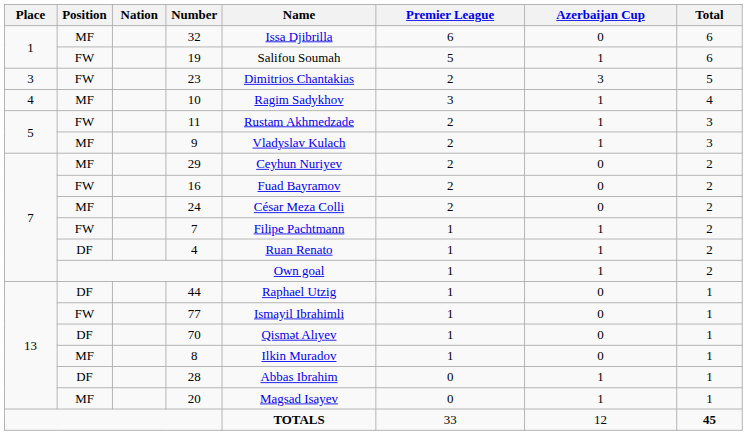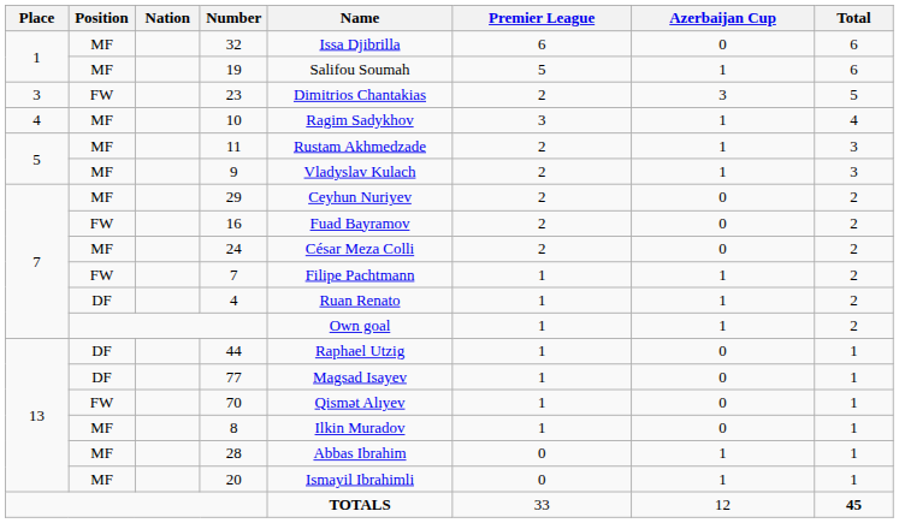19 | Position: FW -> MF
11 | Position: FW -> MF
77 | Position: FW -> DF
77 | Name: Ismayil Ibrahimli -> Magsad Isayev
70 | Position: DF -> FW
28 | Position: DF -> MF
20 | Name: Magsad Isayev -> Ismayil Ibrahimli
